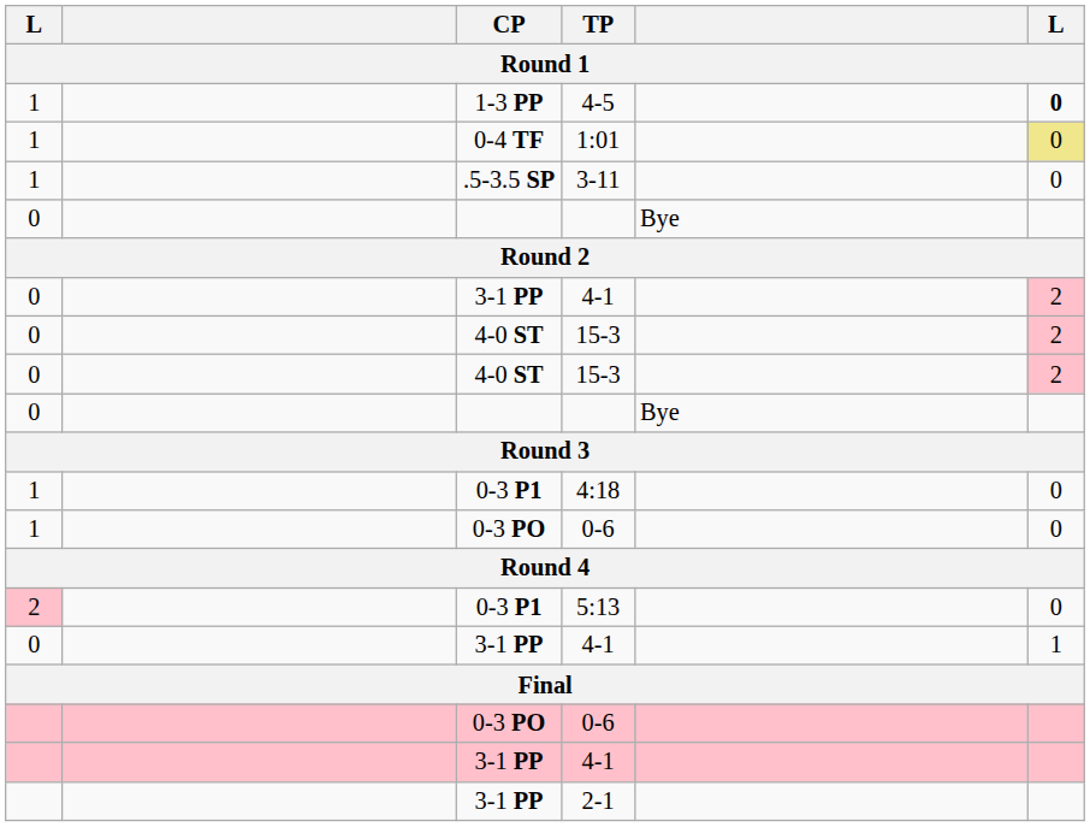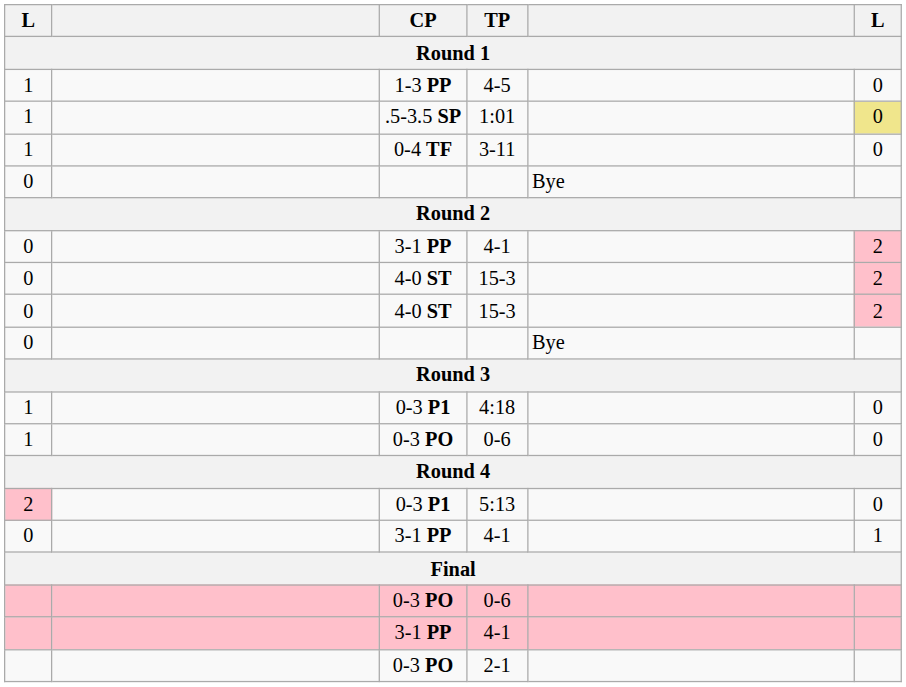4-5 | column 6: bold -> normal
1:01 | CP: 0-4 TF -> .5-3.5 SP
3-11 | CP: .5-3.5 SP -> 0-4 TF
2-1 | CP: 3-1 PP -> 0-3 PO
